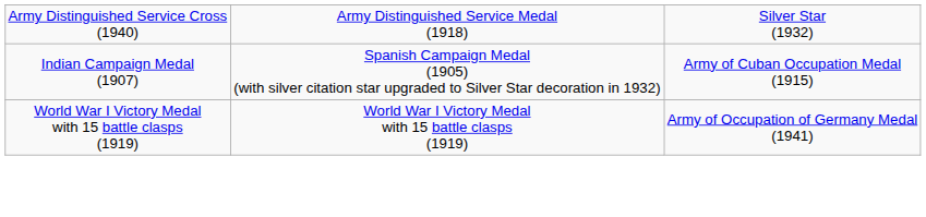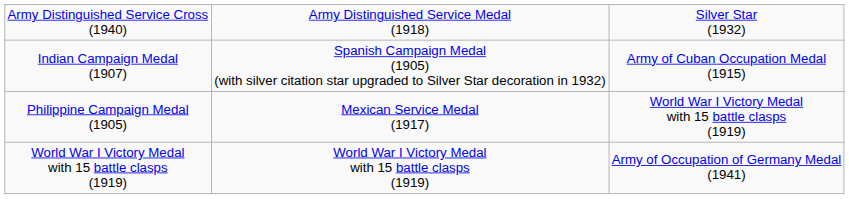+ row: Philippine Campaign Medal (1905) | Mexican Service Medal (1917) | World War I Victory Medal with 15 battle clasps (1919)
